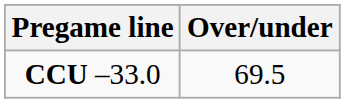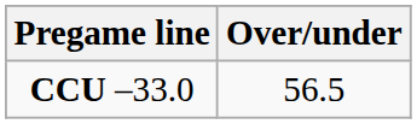CCU –33.0 | Over/under: 69.5 -> 56.5
